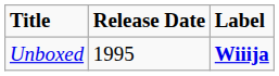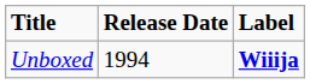Unboxed | Release Date: 1995 -> 1994
